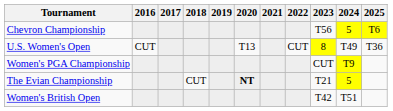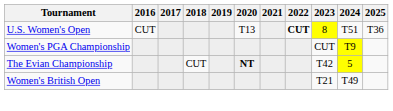- row: Chevron Championship | T56 | 5 | T6
U.S. Women's Open | 2022: normal -> bold
U.S. Women's Open | 2024: T49 -> T51
The Evian Championship | 2023: T21 -> T42
Women's British Open | 2023: T42 -> T21
Women's British Open | 2024: T51 -> T49
